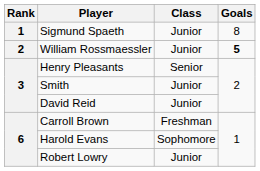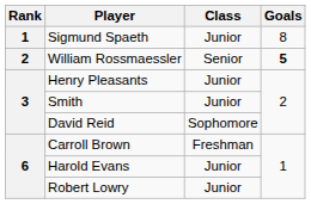William Rossmaessler | Class: Junior -> Senior
Henry Pleasants | Class: Senior -> Junior
David Reid | Class: Junior -> Sophomore
Harold Evans | Class: Sophomore -> Junior
